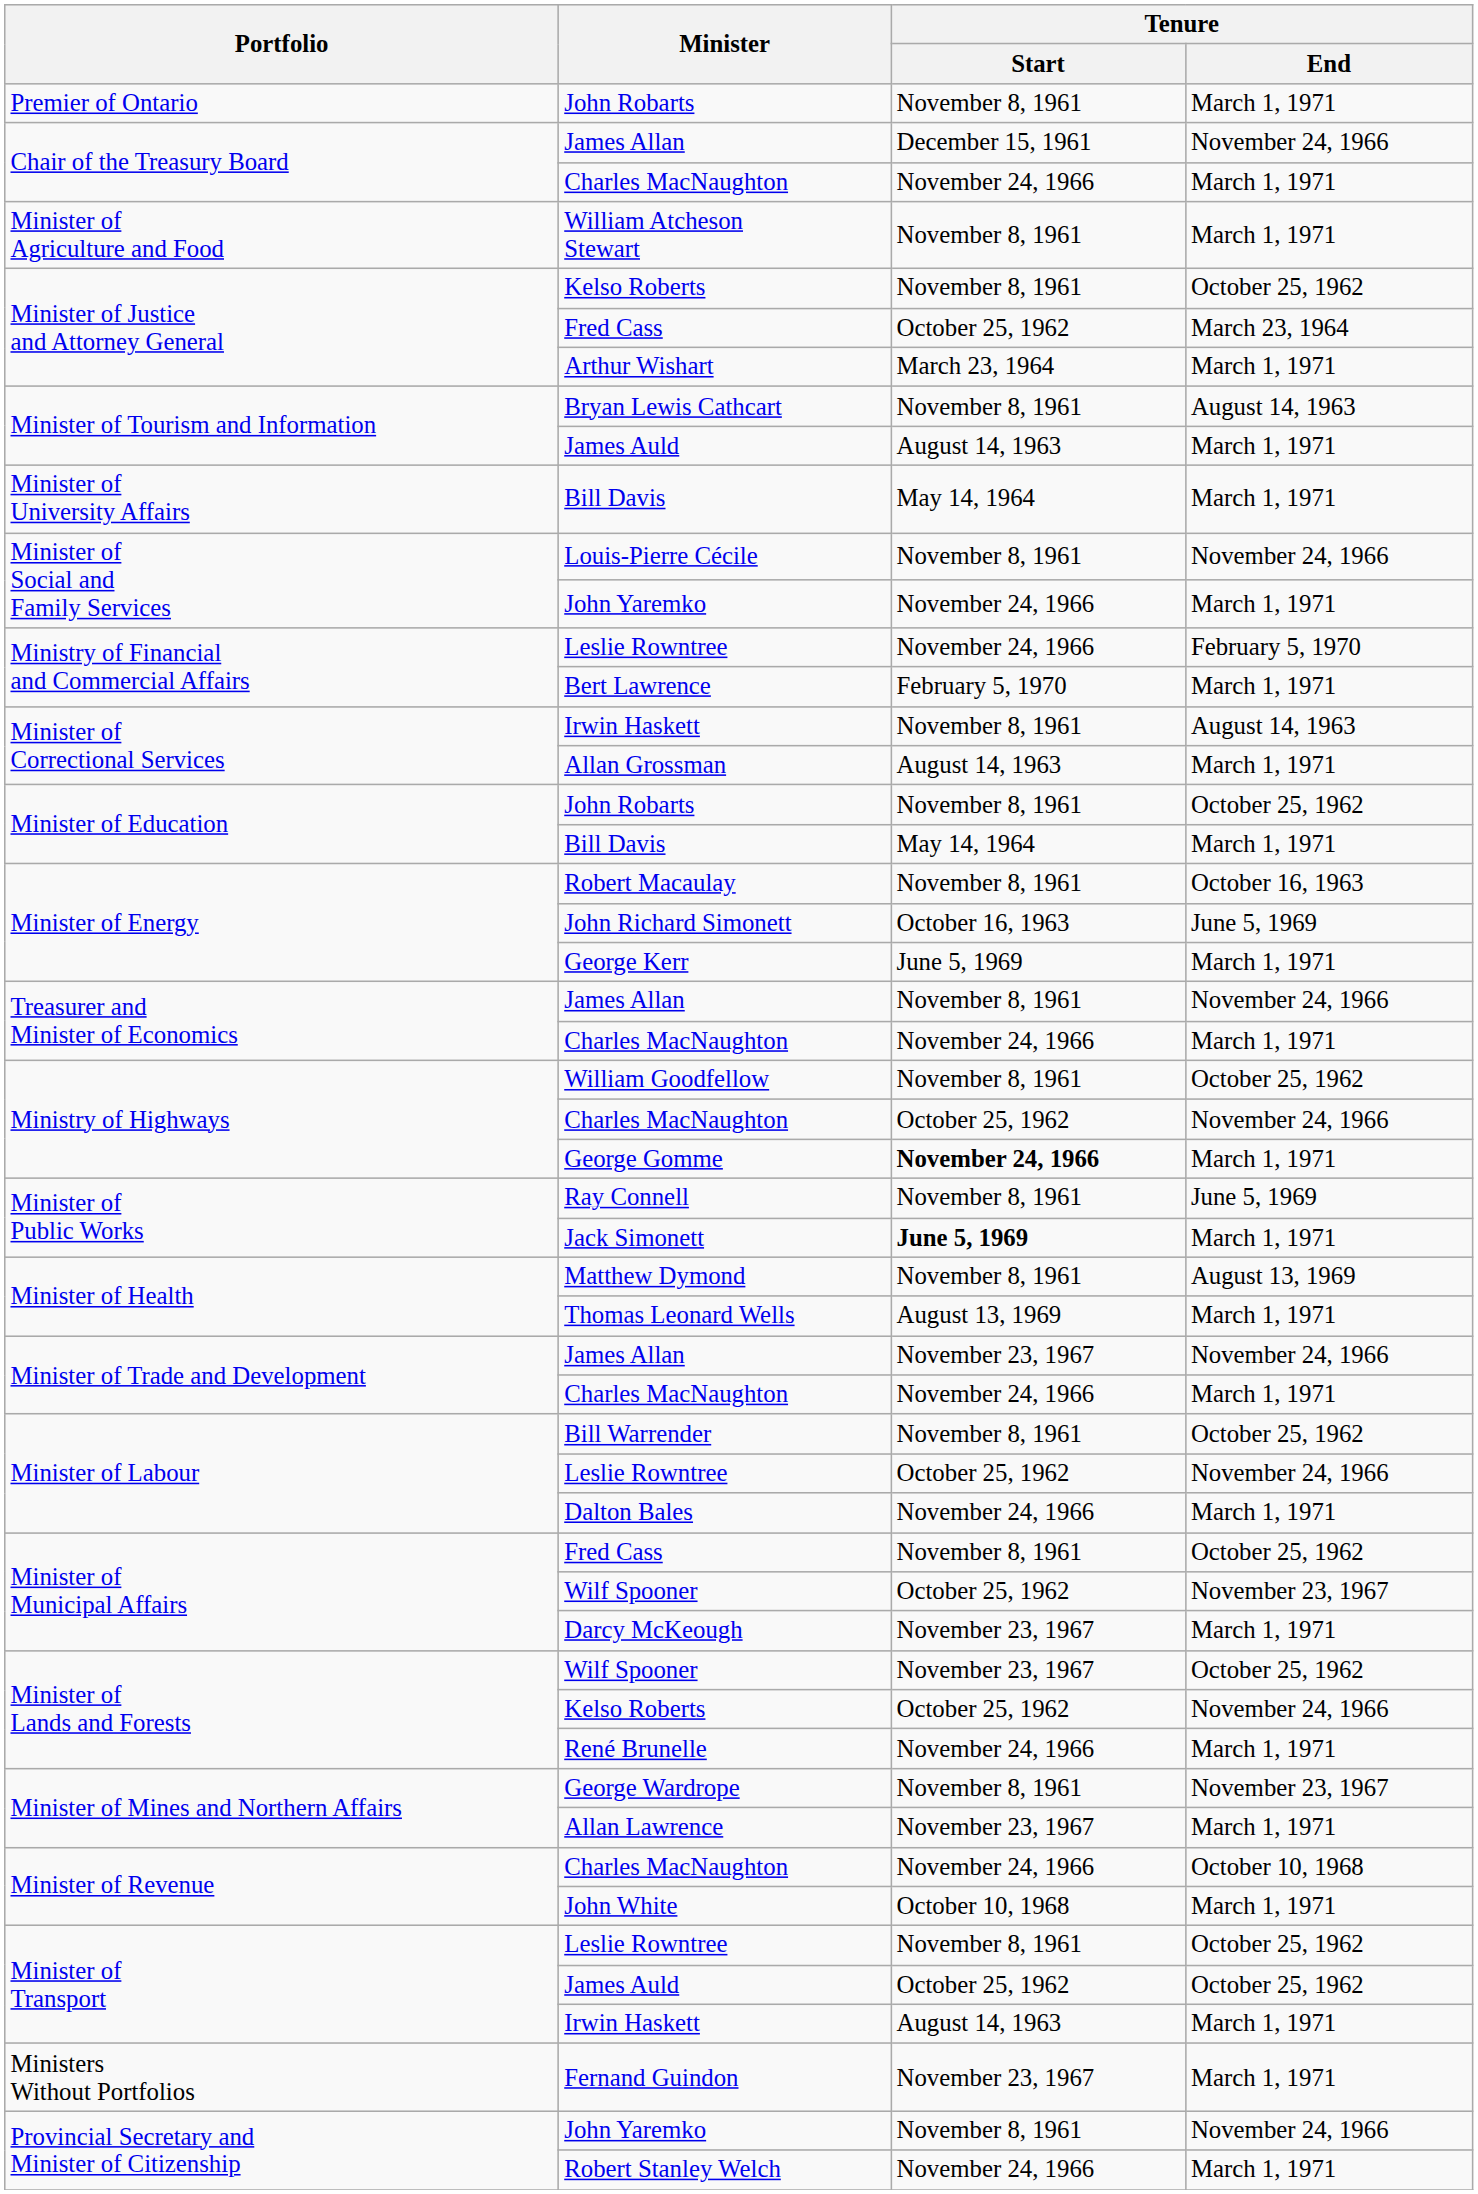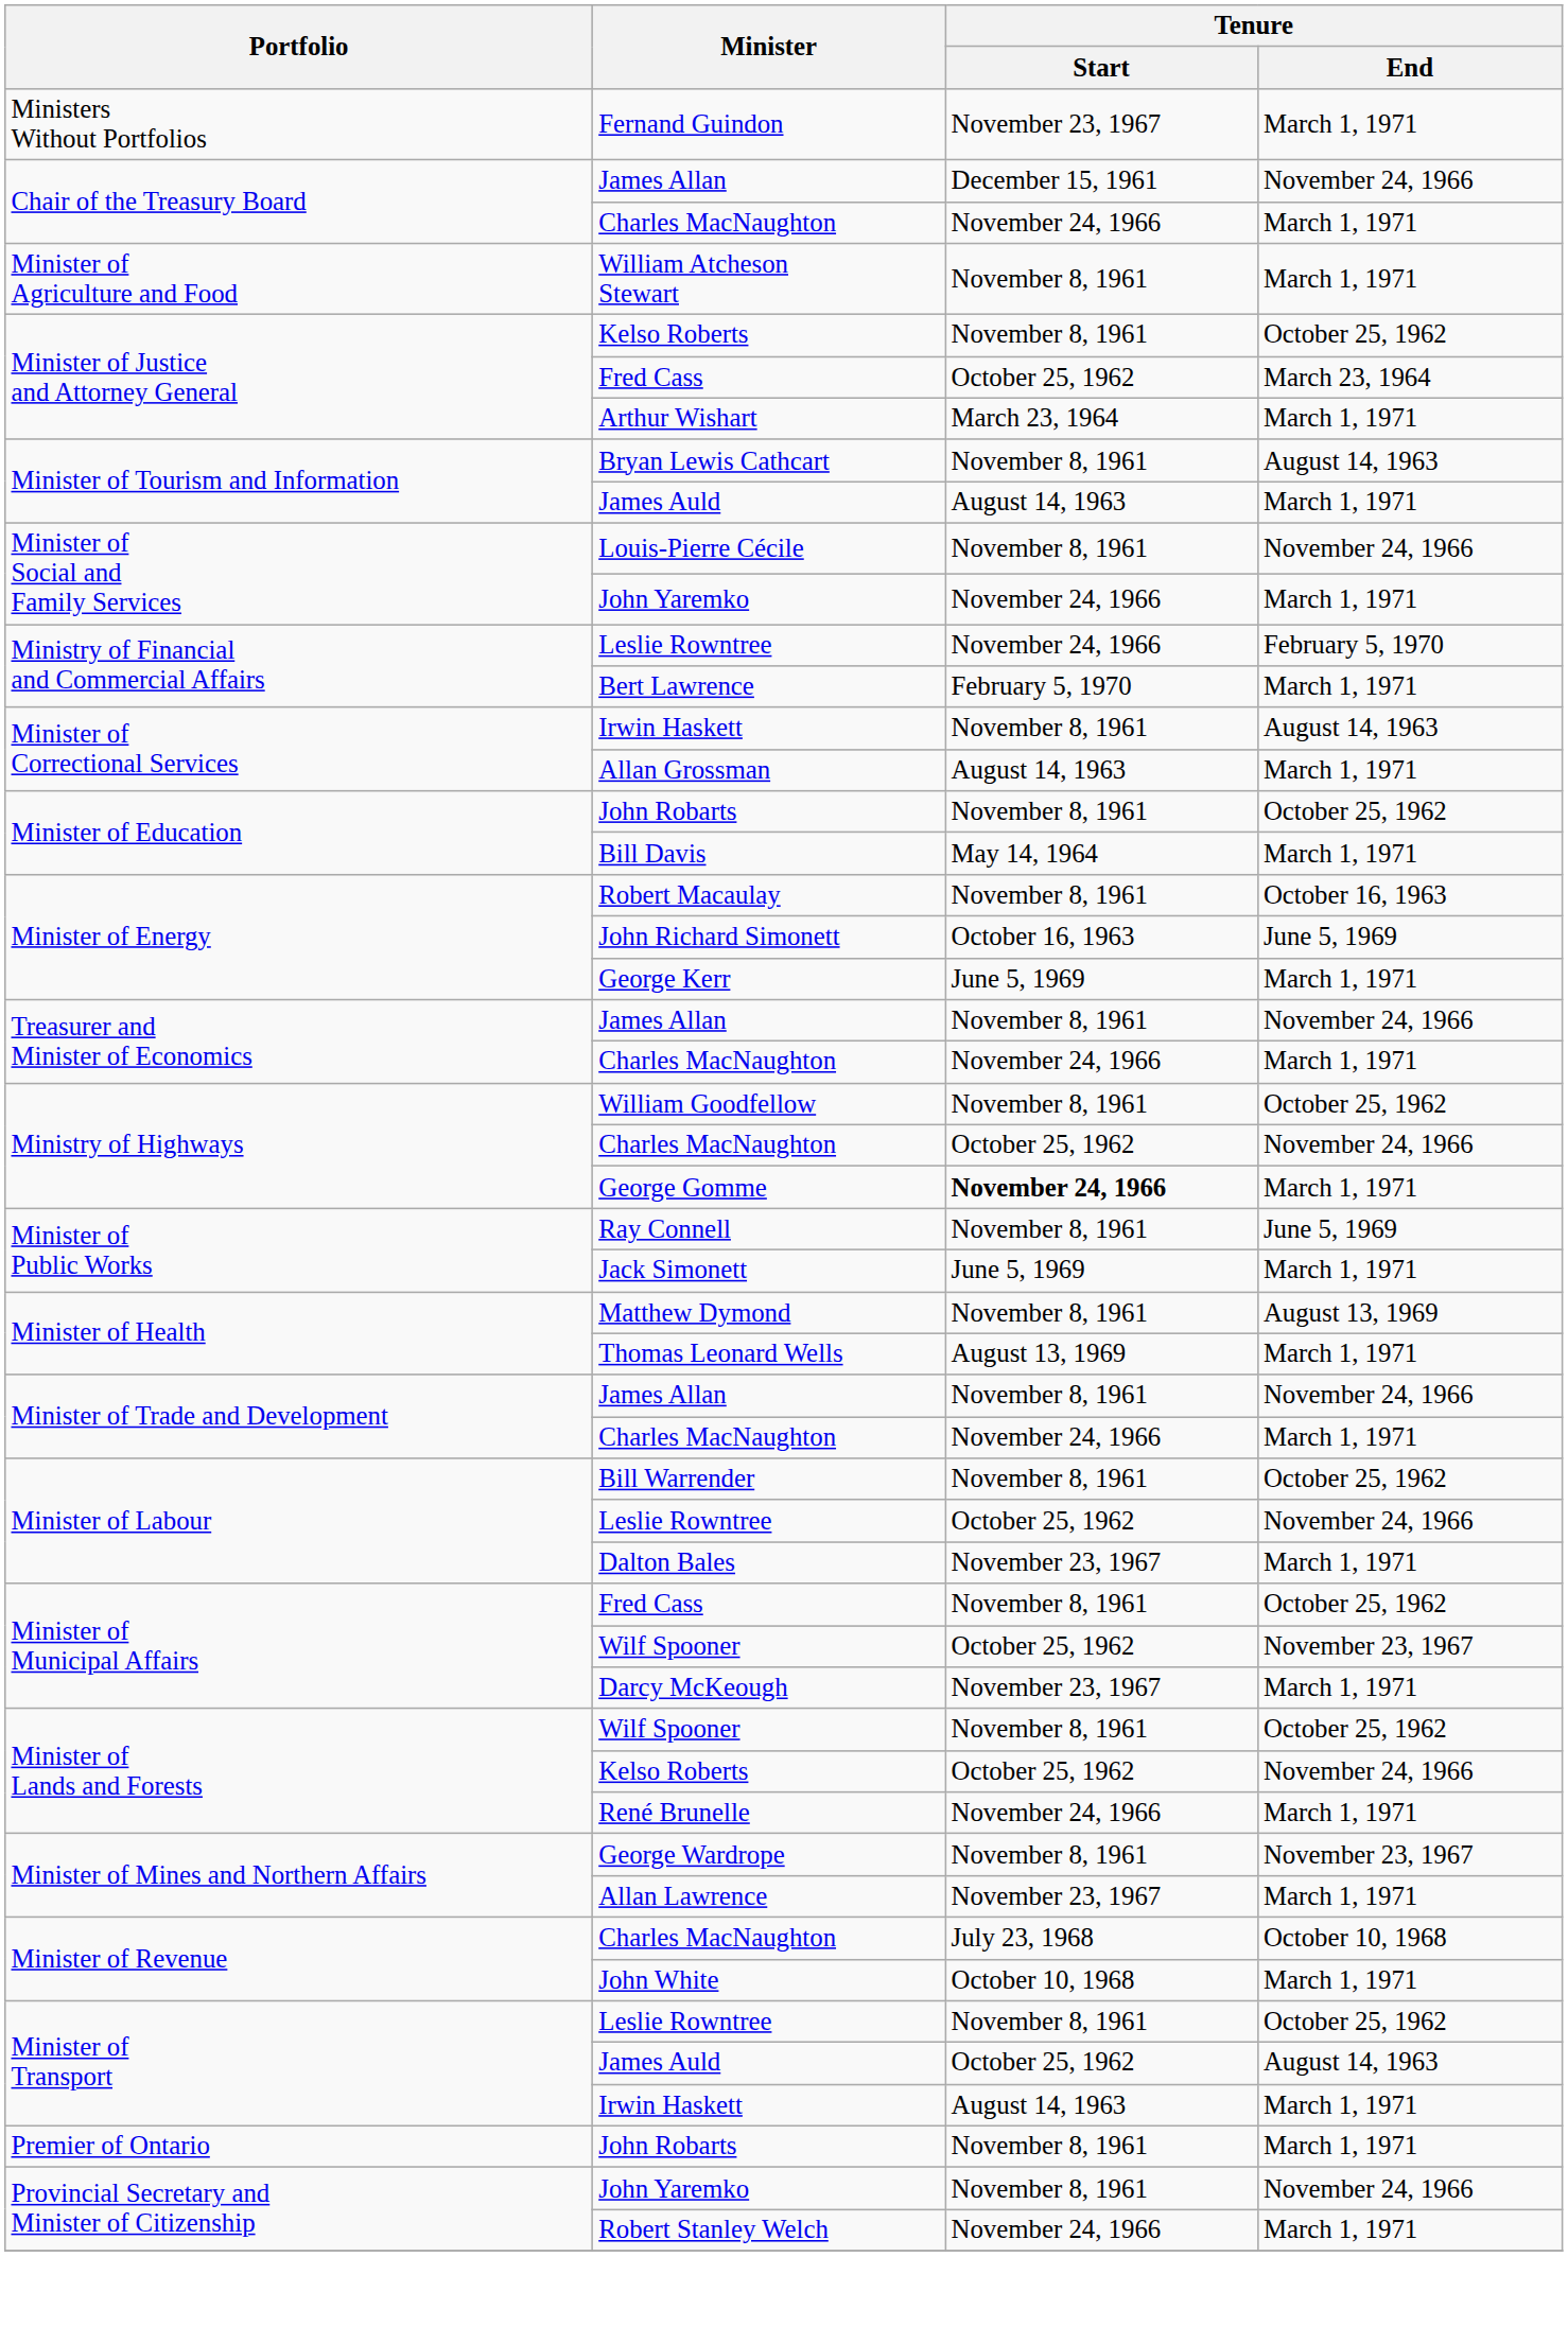rows swapped: Premier of Ontario / John Robarts <-> Fernand Guindon
- row: Minister of University Affairs | Bill Davis | May 14, 1964 | March 1, 1971
Jack Simonett | Tenure / Start: bold -> normal
Minister of Trade and Development / James Allan | Tenure / Start: November 23, 1967 -> November 8, 1961
Dalton Bales | Tenure / Start: November 24, 1966 -> November 23, 1967
Minister of Lands and Forests / Wilf Spooner | Tenure / Start: November 23, 1967 -> November 8, 1961
Minister of Revenue / Charles MacNaughton | Tenure / Start: November 24, 1966 -> July 23, 1968
Minister of Transport / James Auld | Tenure / End: October 25, 1962 -> August 14, 1963
